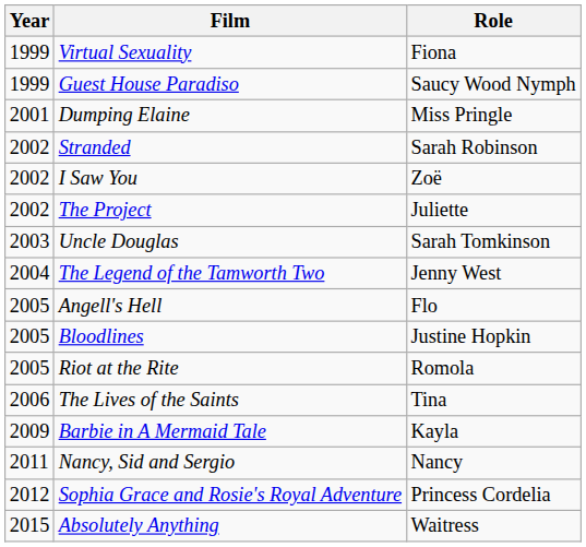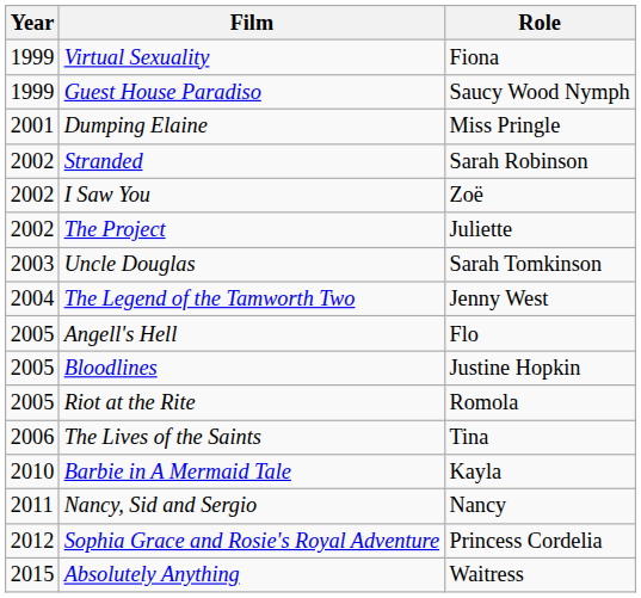Barbie in A Mermaid Tale | Year: 2009 -> 2010
